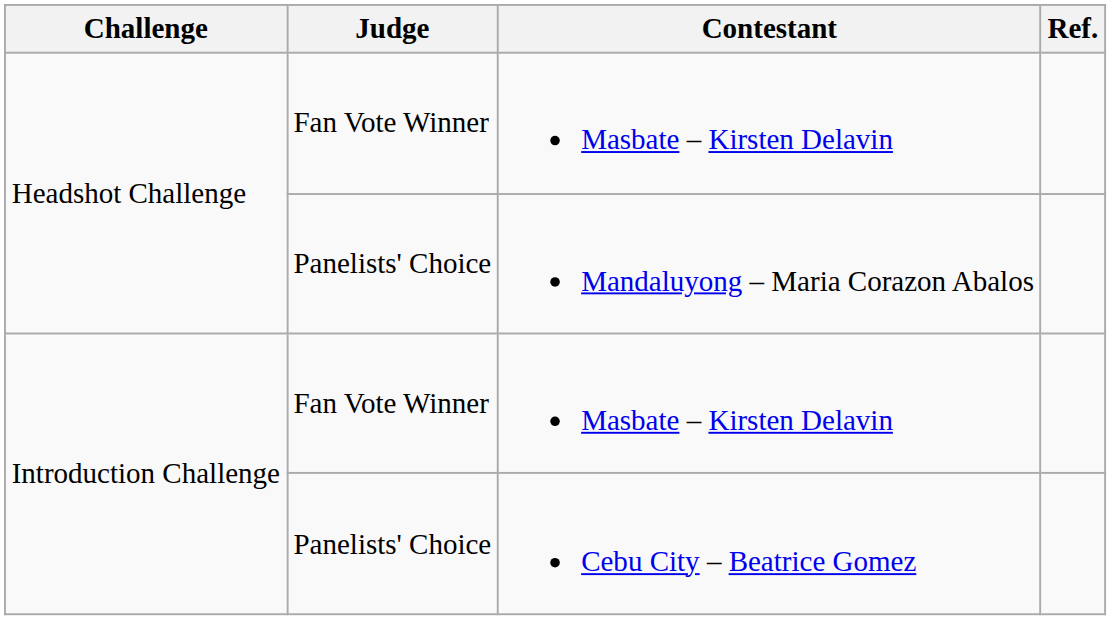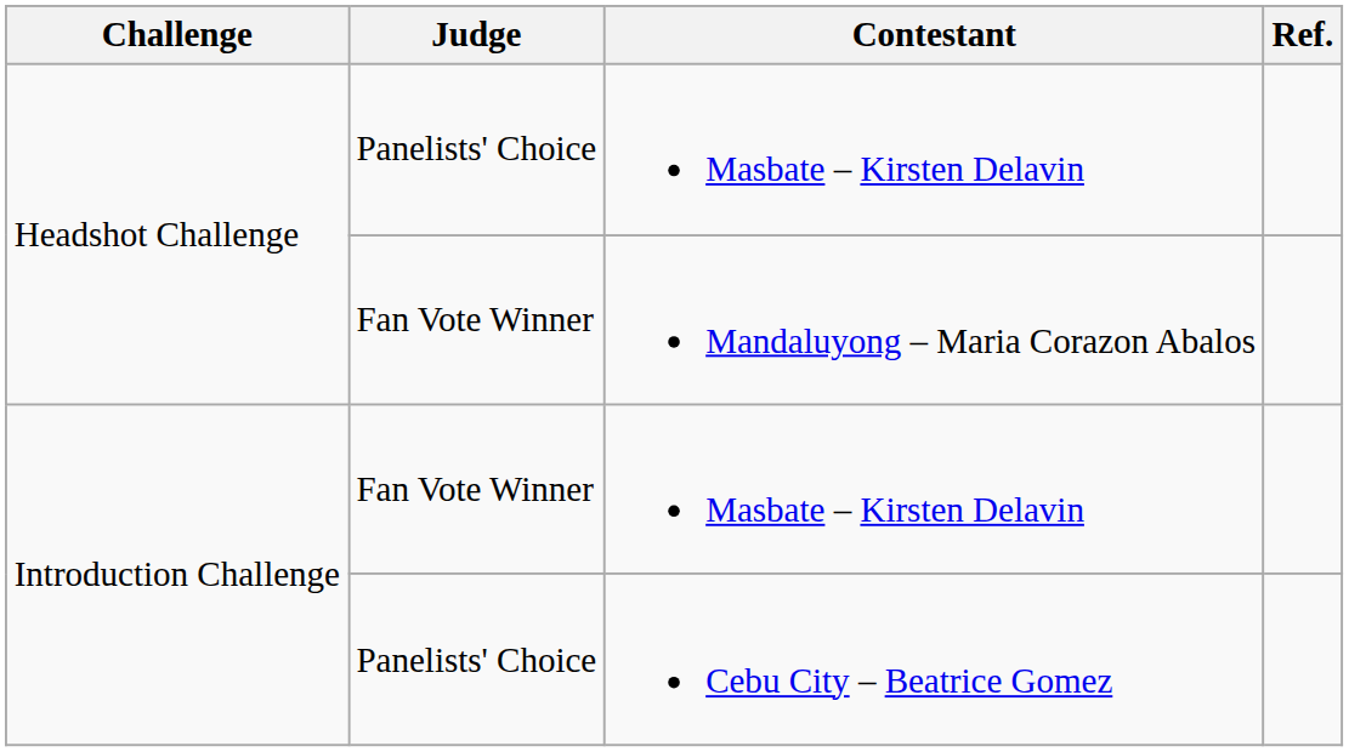Headshot Challenge / Masbate – Kirsten Delavin | Judge: Fan Vote Winner -> Panelists' Choice
Mandaluyong – Maria Corazon Abalos | Judge: Panelists' Choice -> Fan Vote Winner
